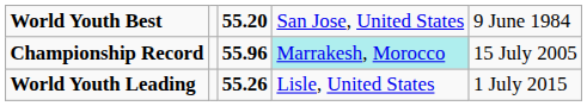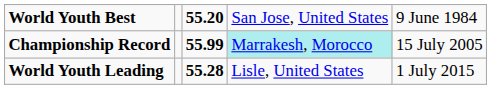Championship Record | column 3: 55.96 -> 55.99
World Youth Leading | column 3: 55.26 -> 55.28
